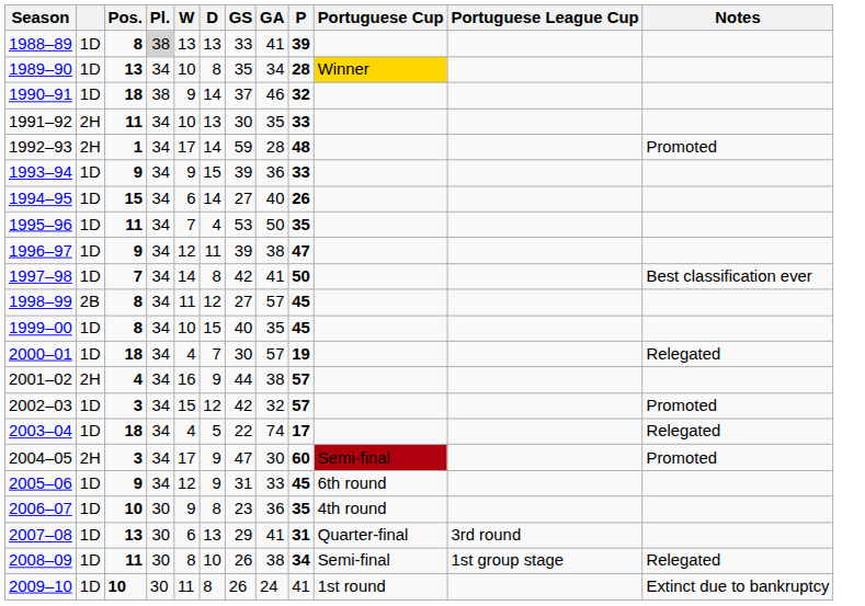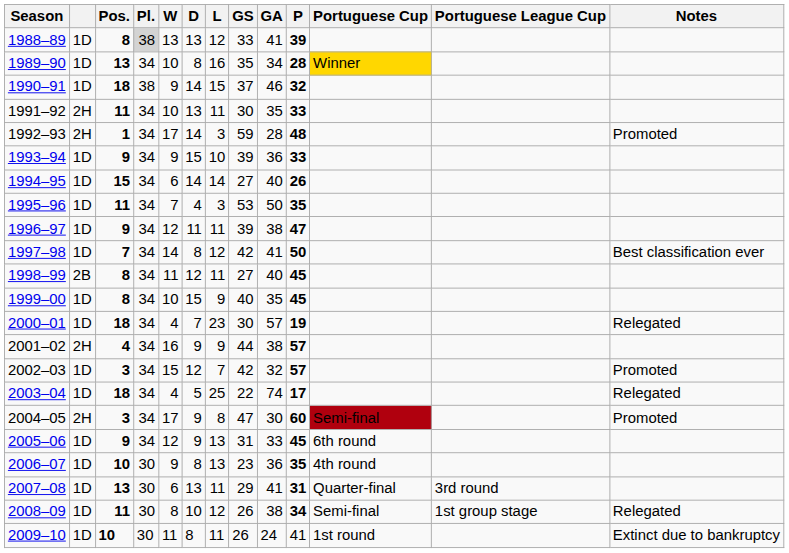+ column: L | 12 | 16 | 15 | 11 | 3 | 10 | 14 | 3 | 11 | 12 | 11 | 9 | 23 | 9 | 7 | 25 | 8 | 13 | 13 | 11 | 12 | 11
1998–99 | GA: 57 -> 40
